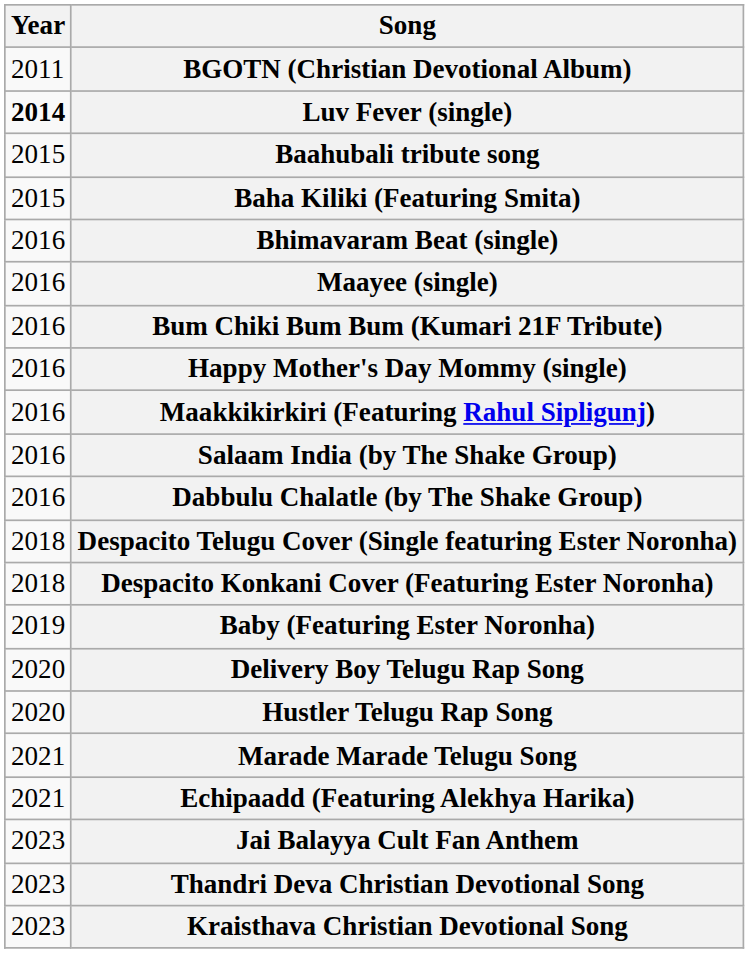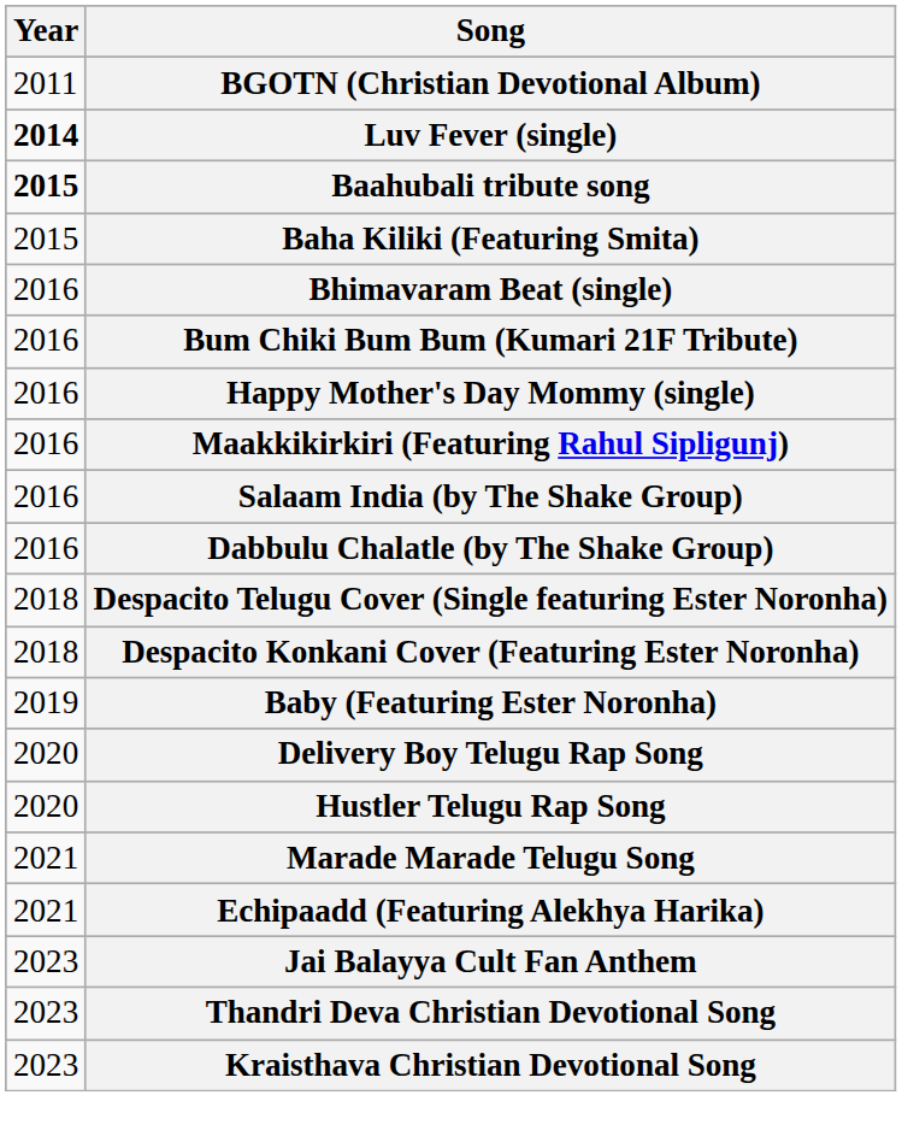Baahubali tribute song | Year: normal -> bold
- row: 2016 | Maayee (single)
